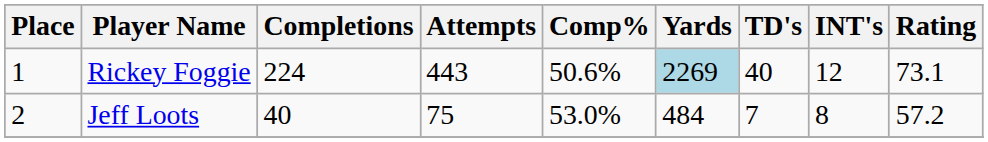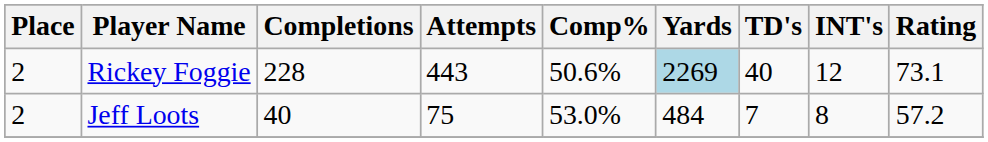Rickey Foggie | Place: 1 -> 2
Rickey Foggie | Completions: 224 -> 228
